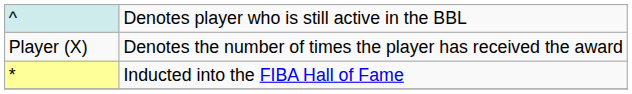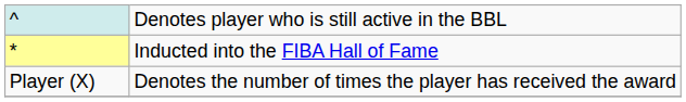rows swapped: * <-> Player (X)
